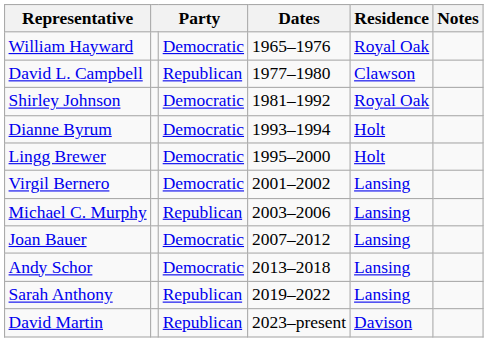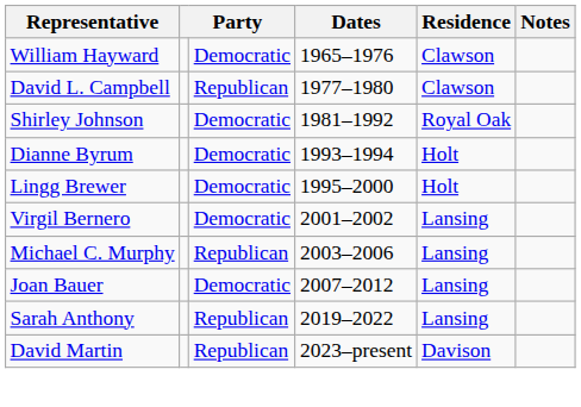William Hayward | Residence: Royal Oak -> Clawson
- row: Andy Schor | Democratic | 2013–2018 | Lansing
